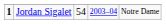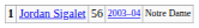Jordan Sigalet | column 3: 54 -> 56
